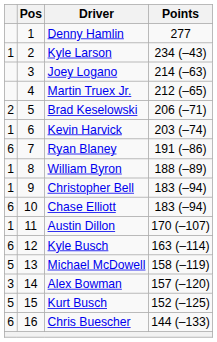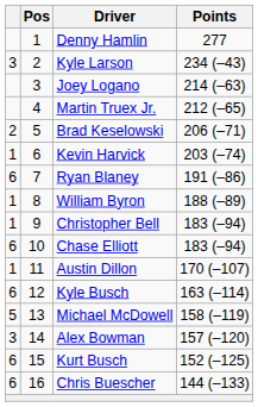Kyle Larson | column 1: 1 -> 3
Kurt Busch | column 1: 5 -> 6
